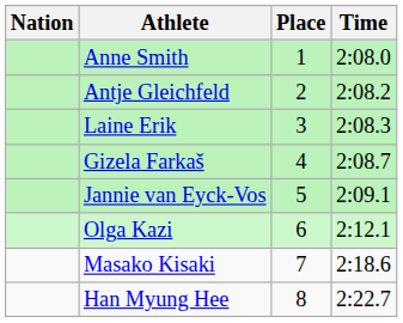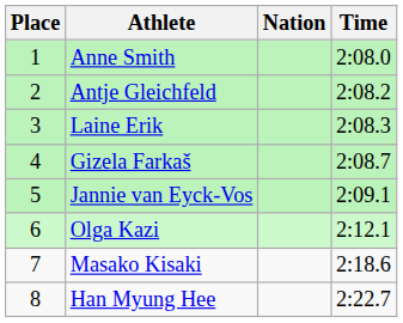columns swapped: Place <-> Nation
